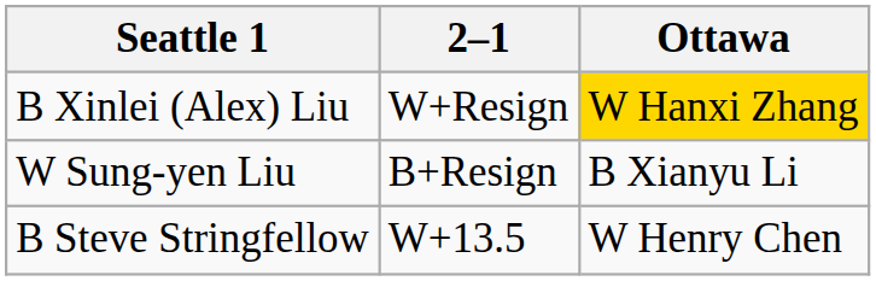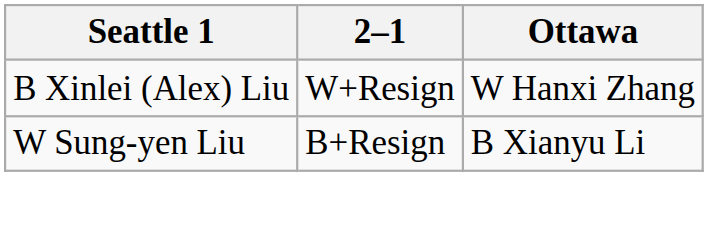B Xinlei (Alex) Liu | Ottawa: gold background -> no background
- row: B Steve Stringfellow | W+13.5 | W Henry Chen
